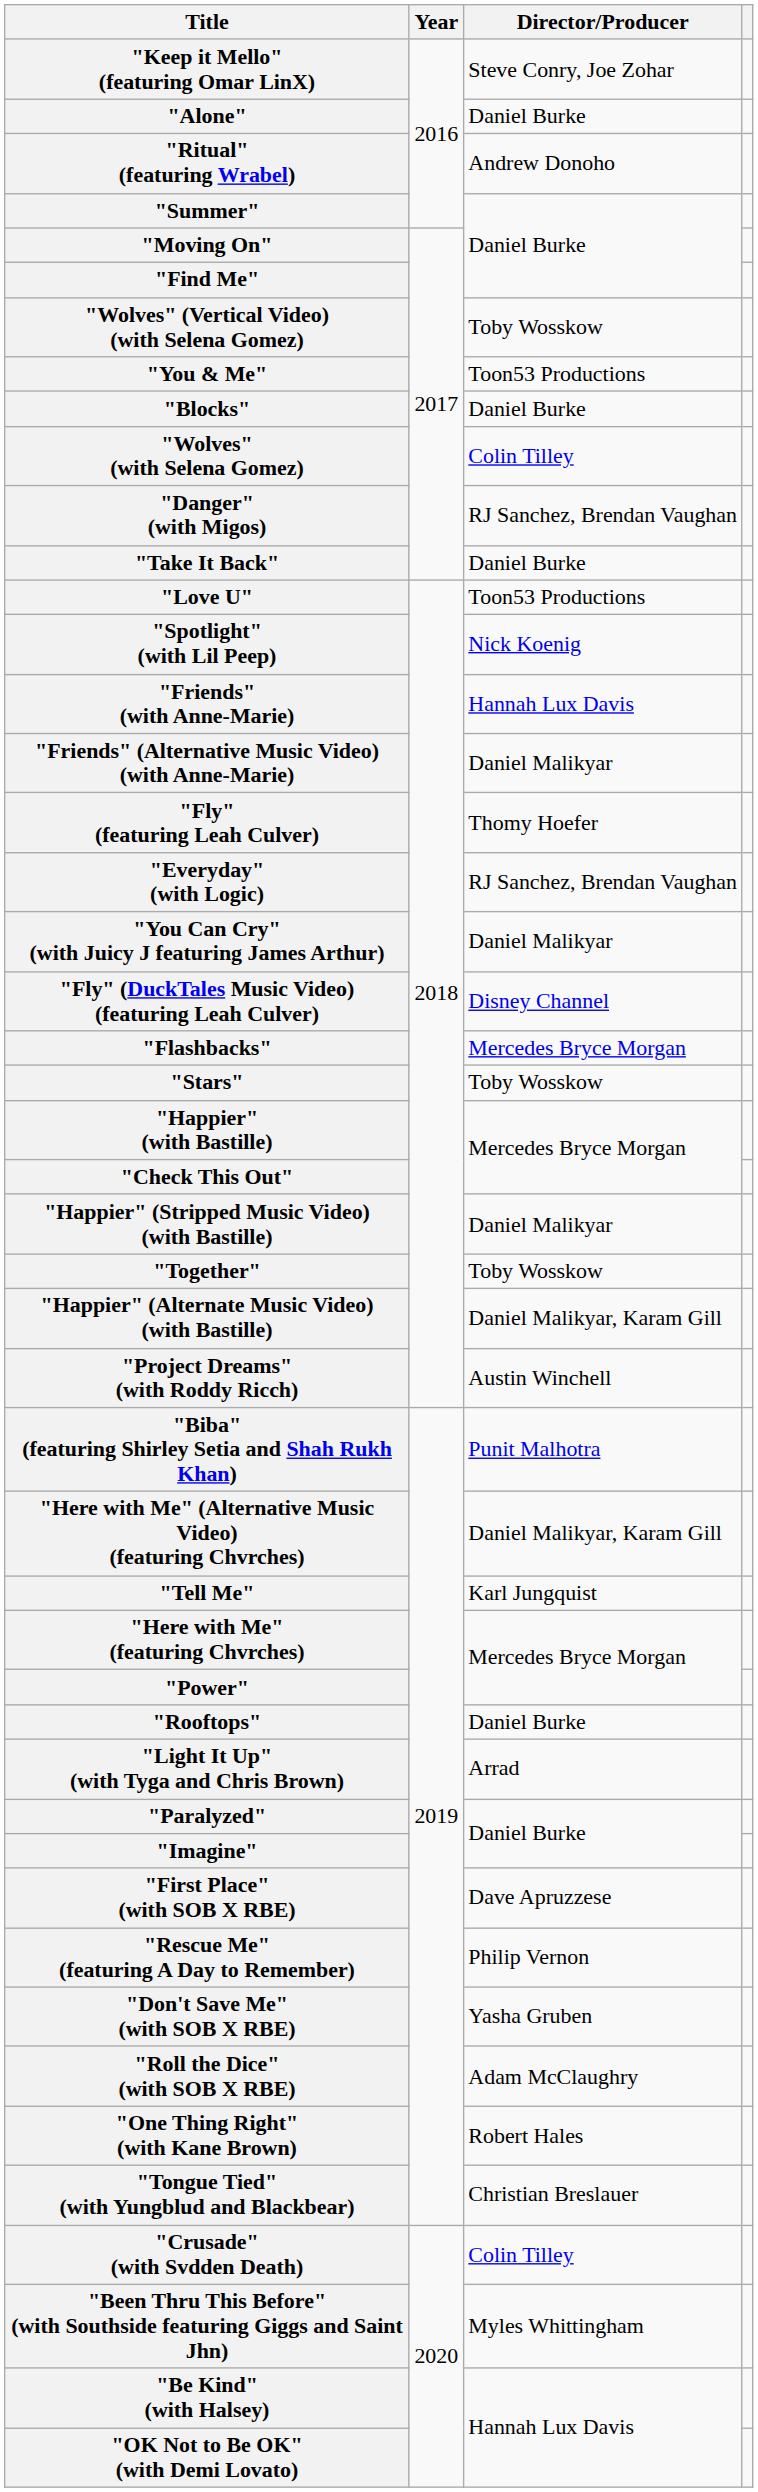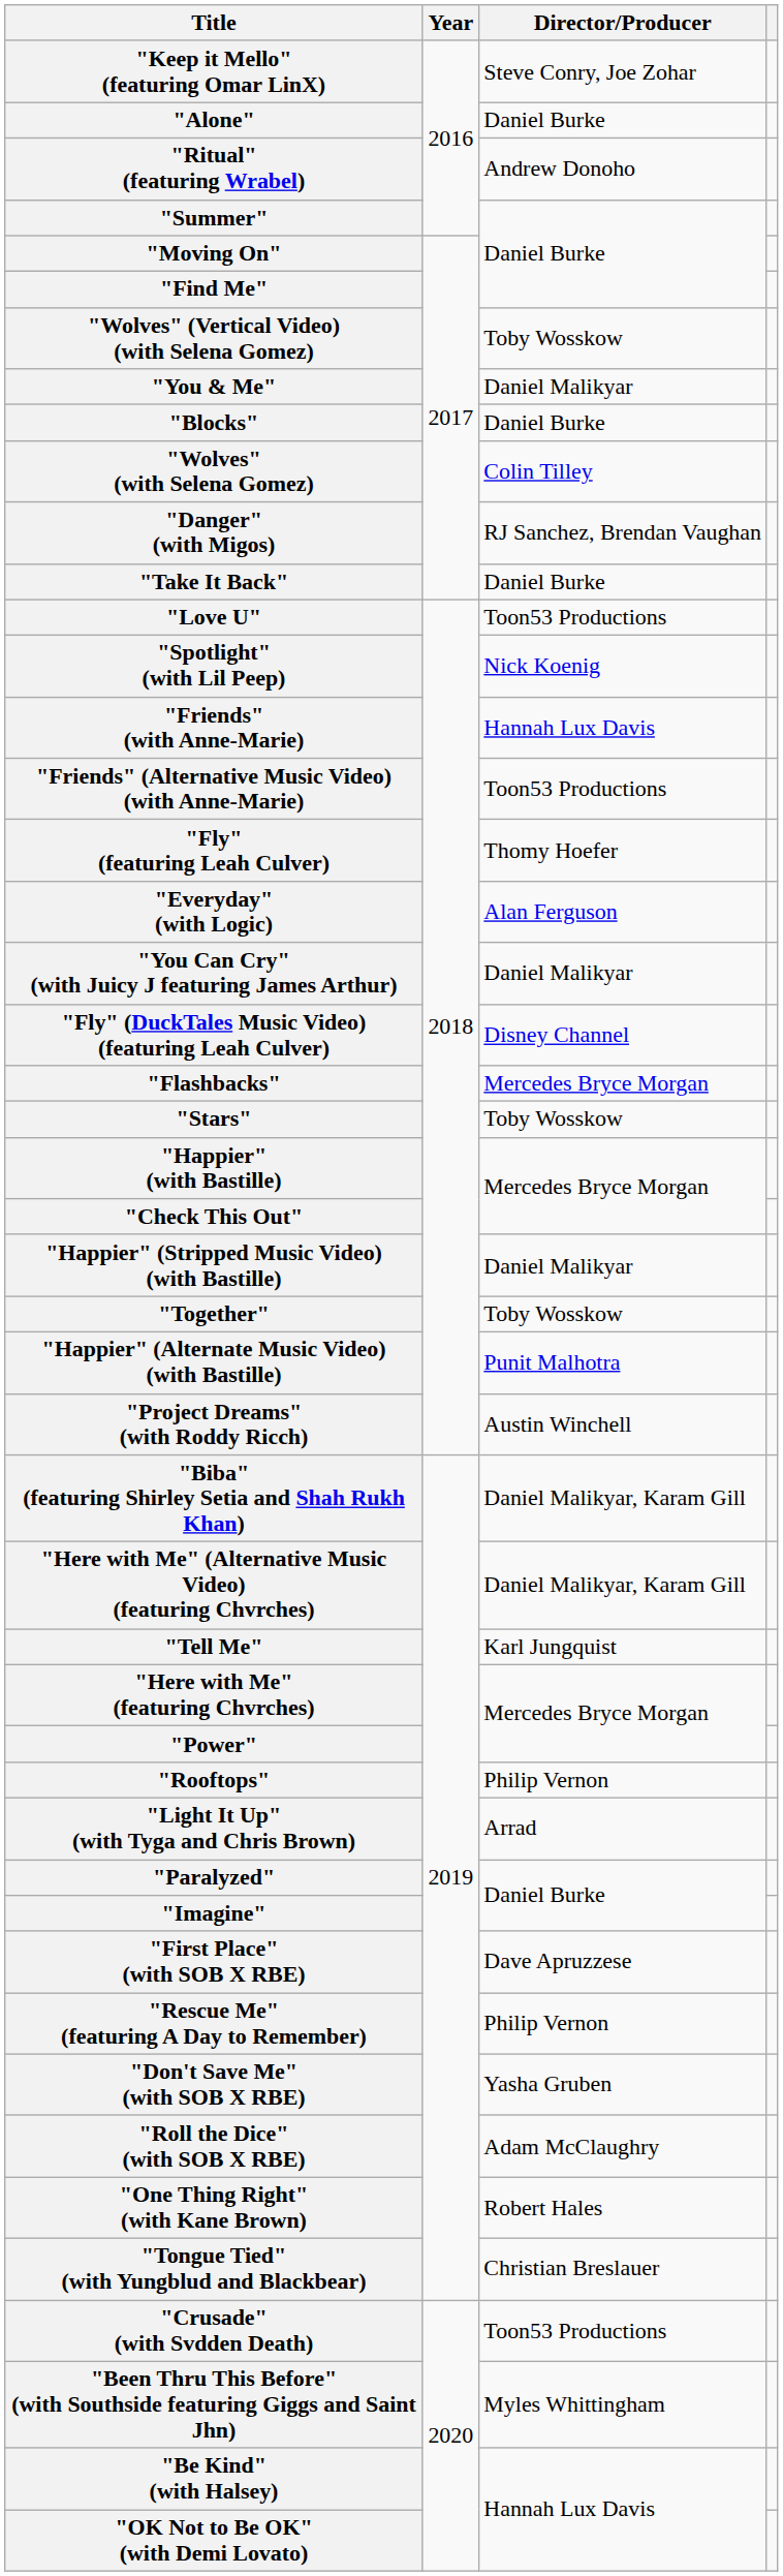"You & Me" | Director/Producer: Toon53 Productions -> Daniel Malikyar
"Friends" (Alternative Music Video) (with Anne-Marie) | Director/Producer: Daniel Malikyar -> Toon53 Productions
"Everyday" (with Logic) | Director/Producer: RJ Sanchez, Brendan Vaughan -> Alan Ferguson
"Happier" (Alternate Music Video) (with Bastille) | Director/Producer: Daniel Malikyar, Karam Gill -> Punit Malhotra
"Biba" (featuring Shirley Setia and Shah Rukh Khan) | Director/Producer: Punit Malhotra -> Daniel Malikyar, Karam Gill
"Rooftops" | Director/Producer: Daniel Burke -> Philip Vernon
"Crusade" (with Svdden Death) | Director/Producer: Colin Tilley -> Toon53 Productions
